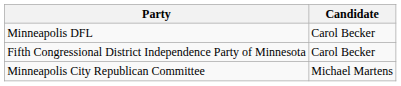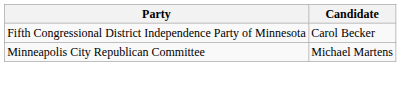- row: Minneapolis DFL | Carol Becker
